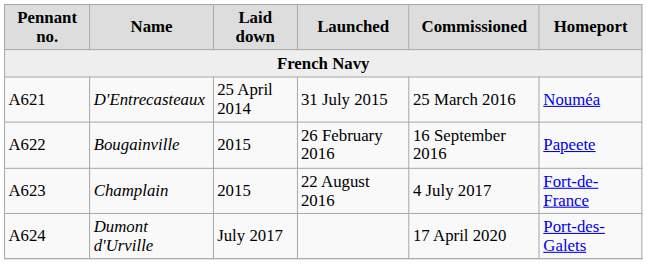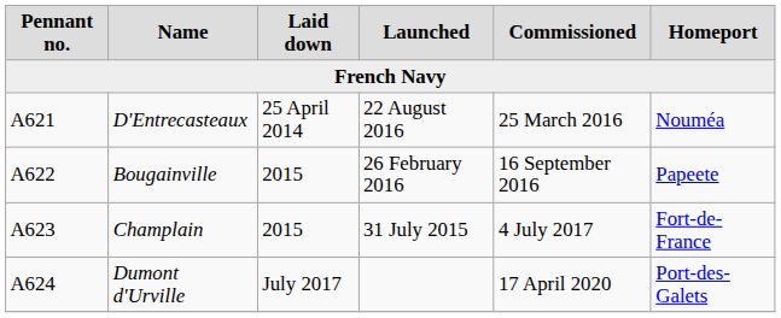D'Entrecasteaux | Launched: 31 July 2015 -> 22 August 2016
Champlain | Launched: 22 August 2016 -> 31 July 2015
